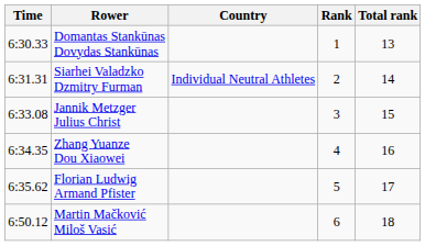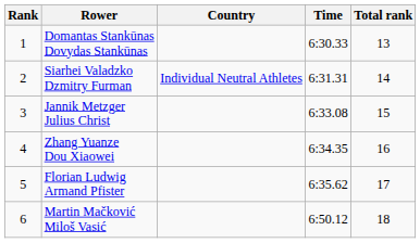columns swapped: Rank <-> Time
